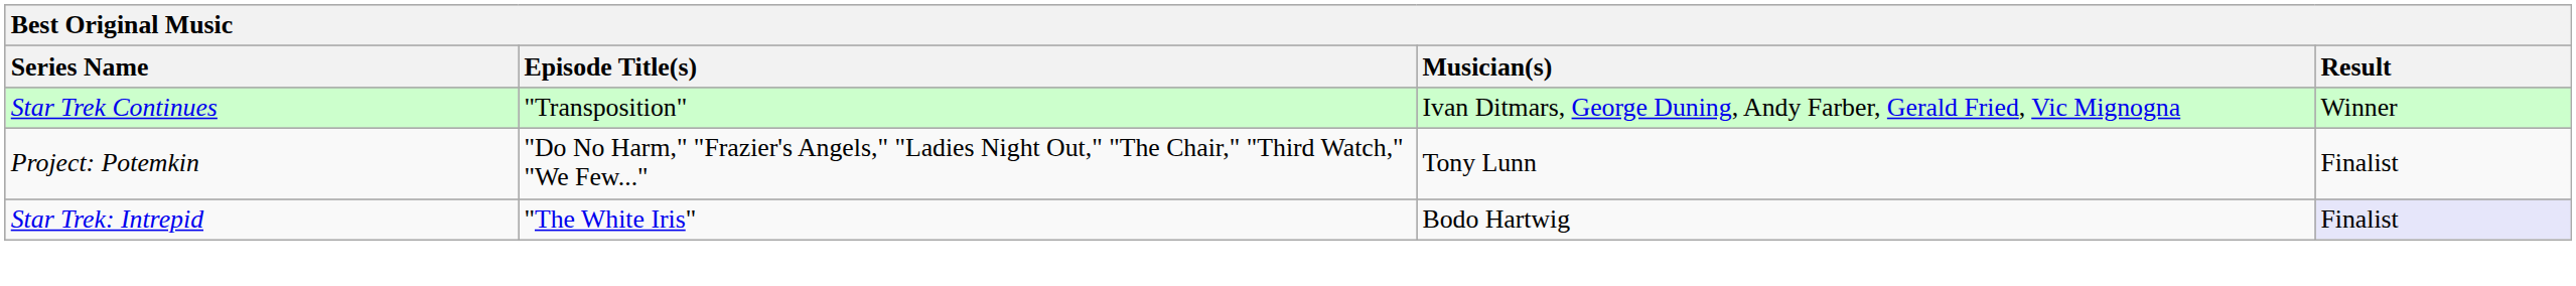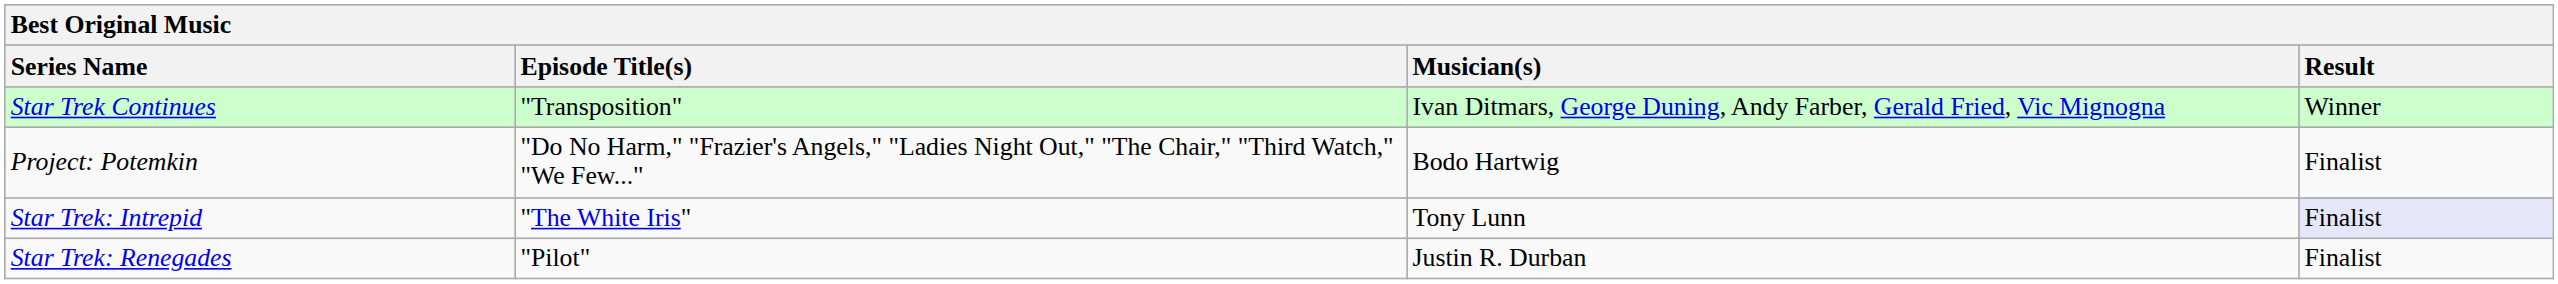Project: Potemkin | Musician(s): Tony Lunn -> Bodo Hartwig
Star Trek: Intrepid | Musician(s): Bodo Hartwig -> Tony Lunn
+ row: Star Trek: Renegades | "Pilot" | Justin R. Durban | Finalist
